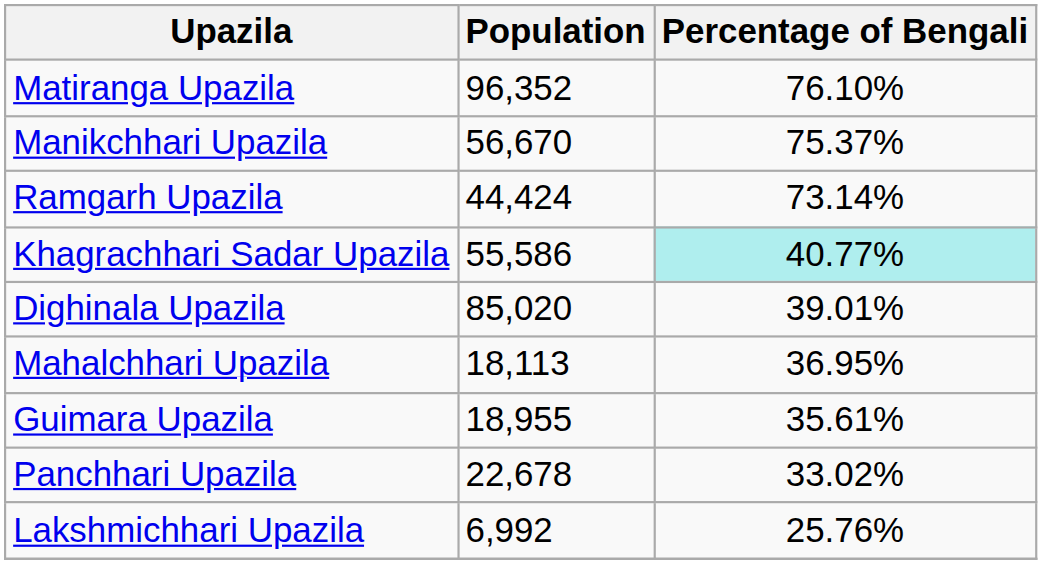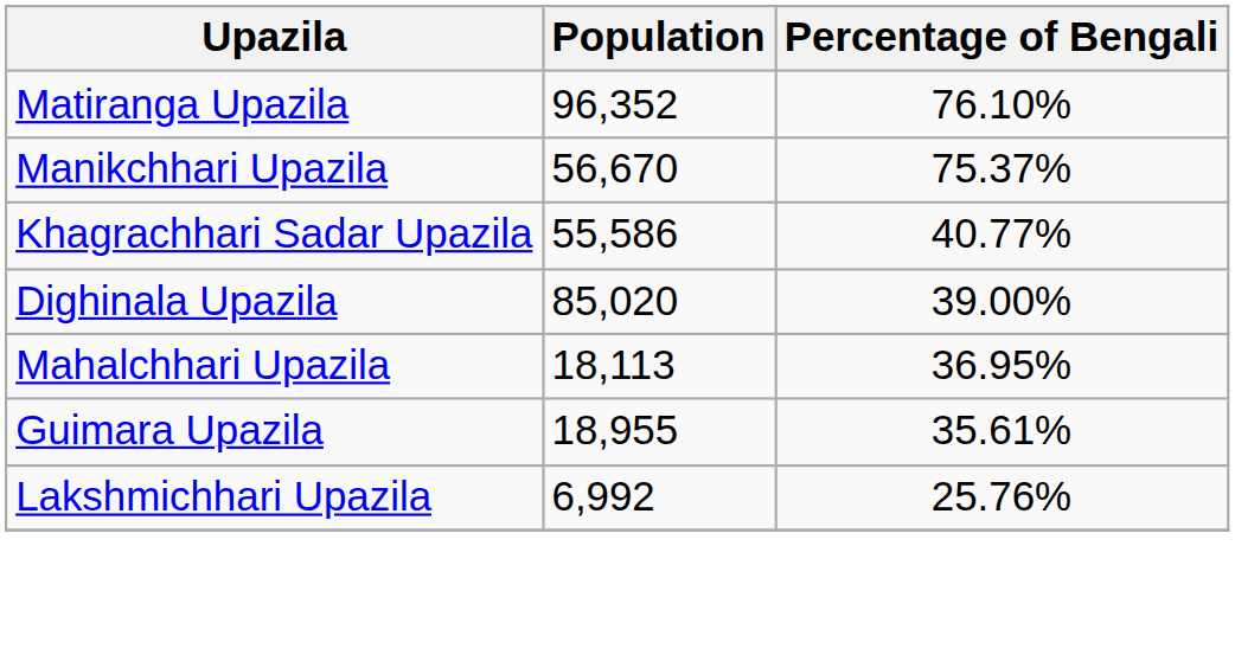- row: Ramgarh Upazila | 44,424 | 73.14%
Khagrachhari Sadar Upazila | Percentage of Bengali: paleturquoise background -> no background
Dighinala Upazila | Percentage of Bengali: 39.01% -> 39.00%
- row: Panchhari Upazila | 22,678 | 33.02%
